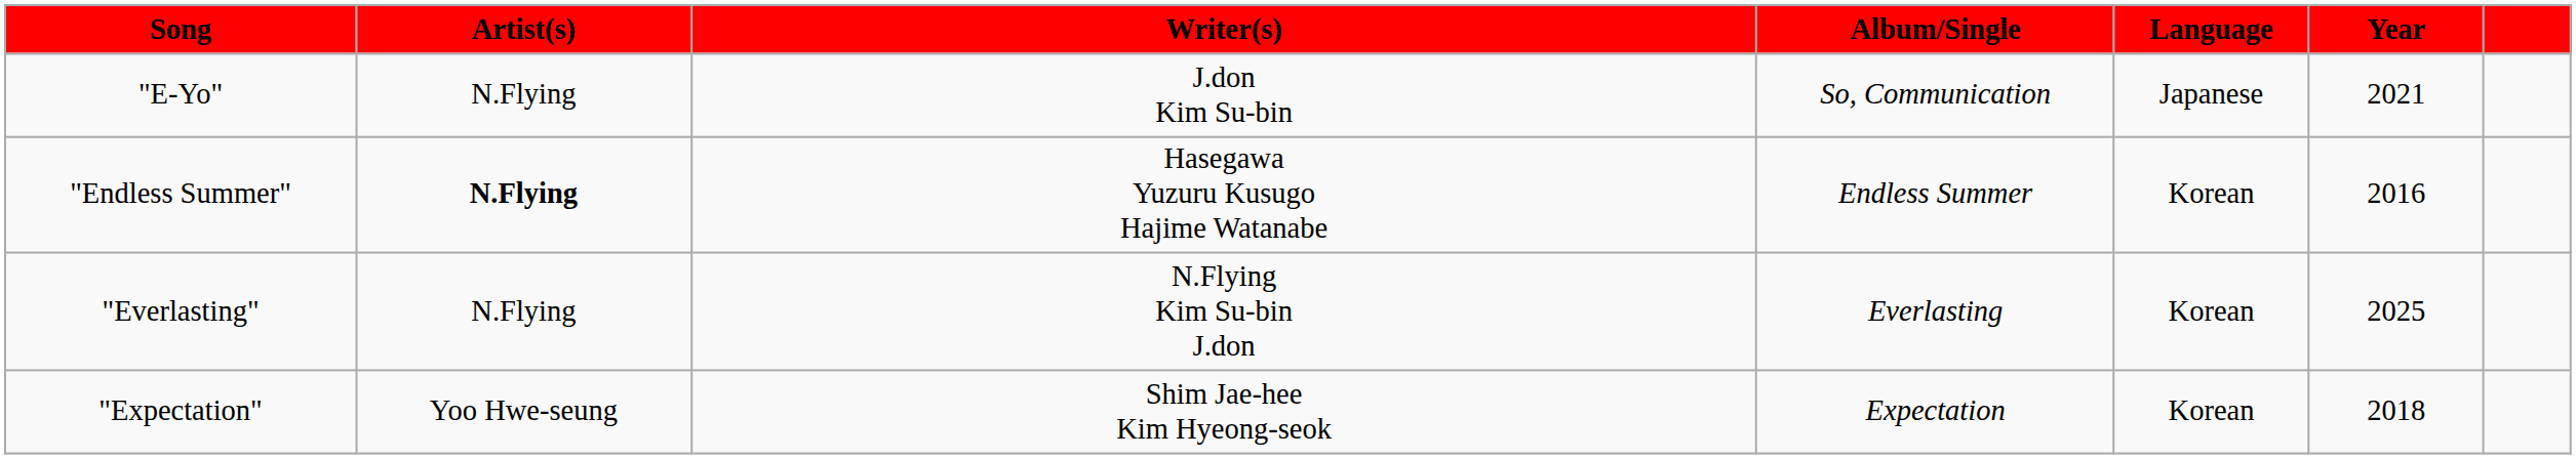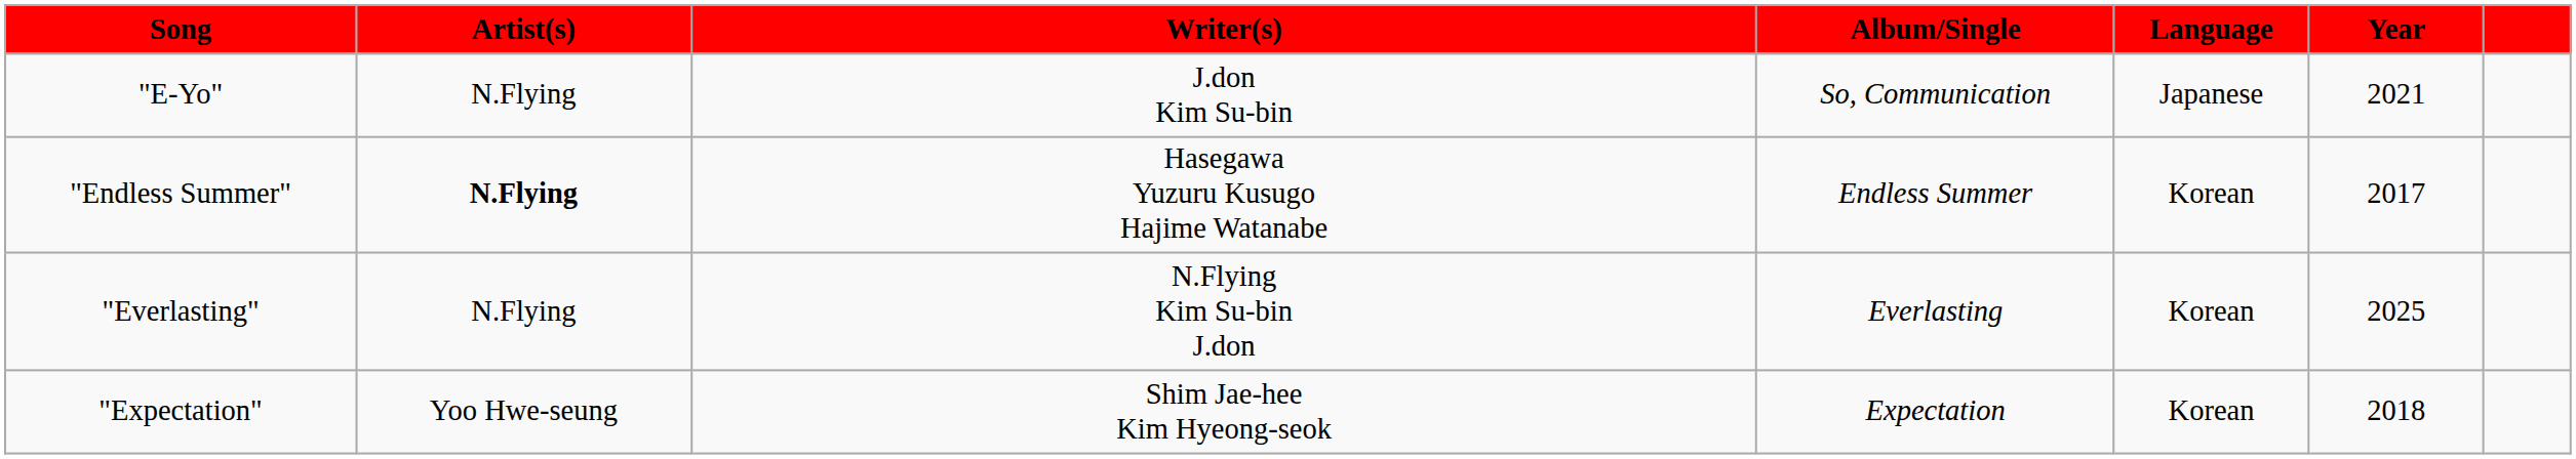"Endless Summer" | Year: 2016 -> 2017
